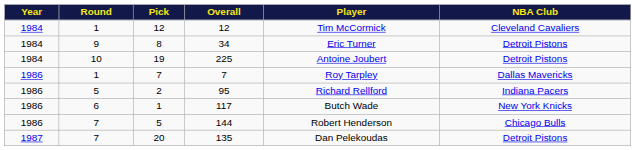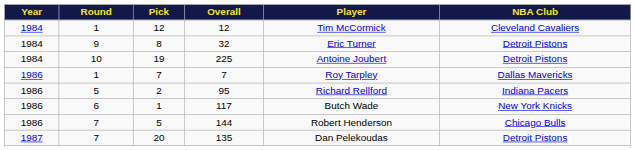8 | Overall: 34 -> 32
